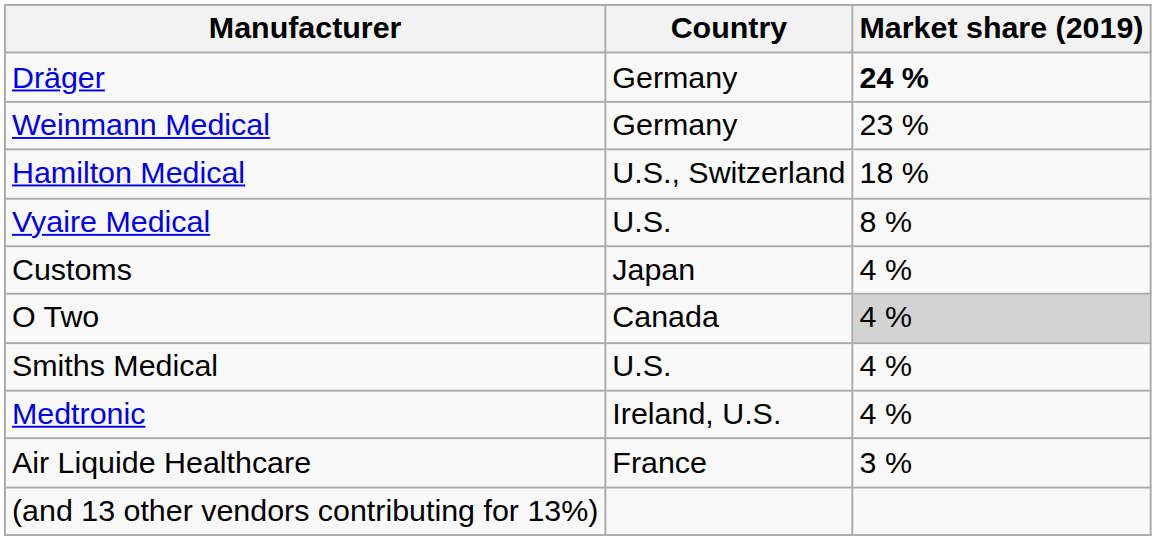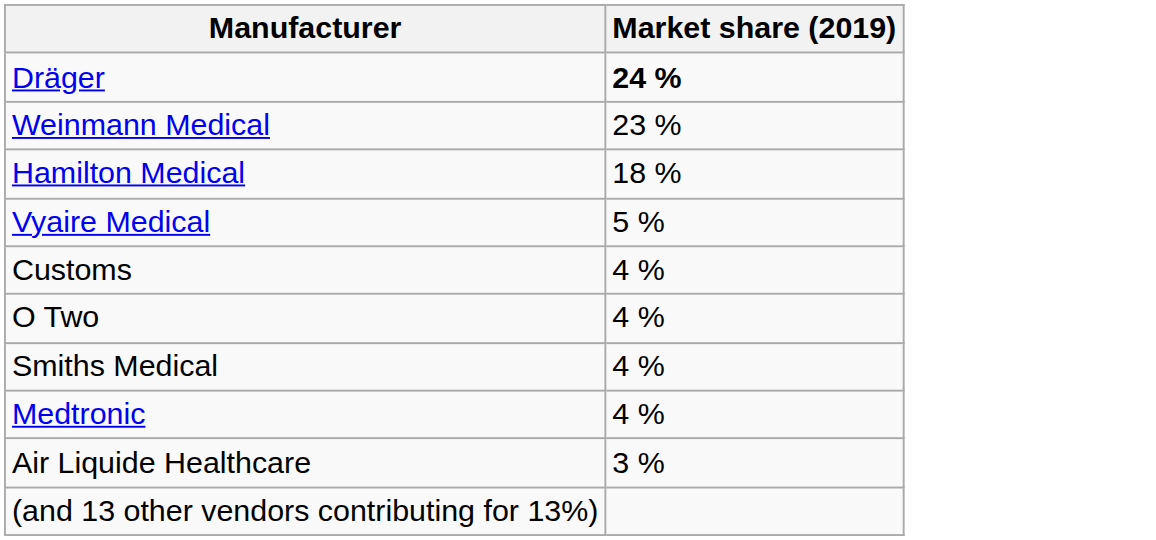- column: Country | Germany | Germany | U.S., Switzerland | U.S. | Japan | Canada | U.S. | Ireland, U.S. | France
Vyaire Medical | Market share (2019): 8 % -> 5 %
O Two | Market share (2019): lightgrey background -> no background
